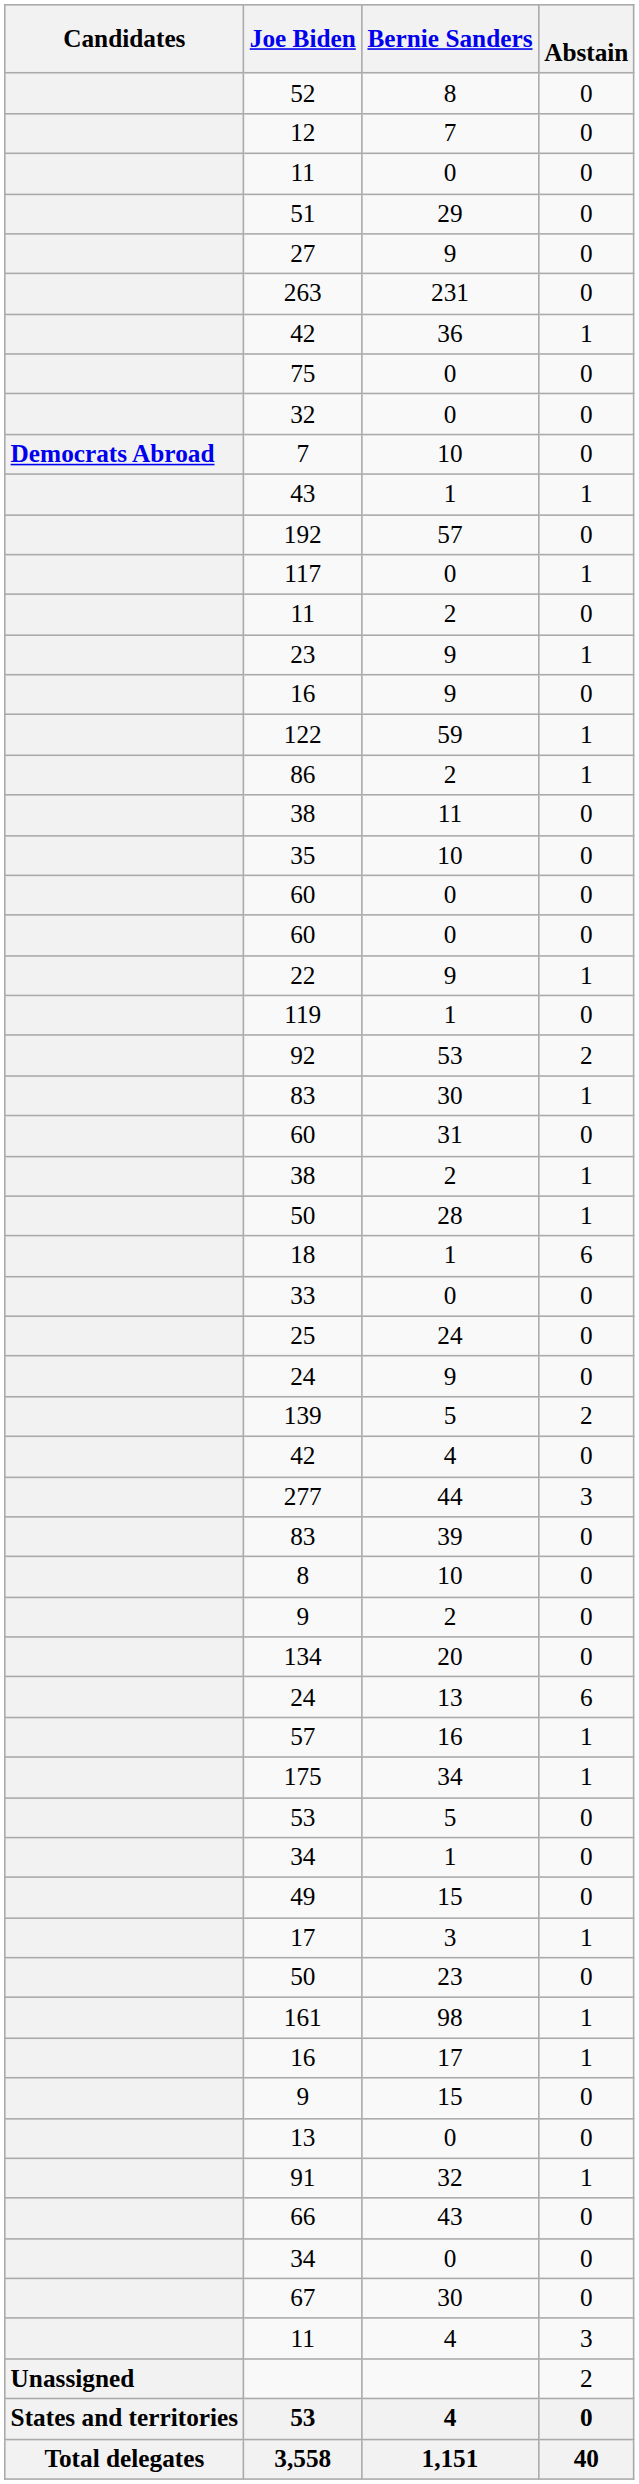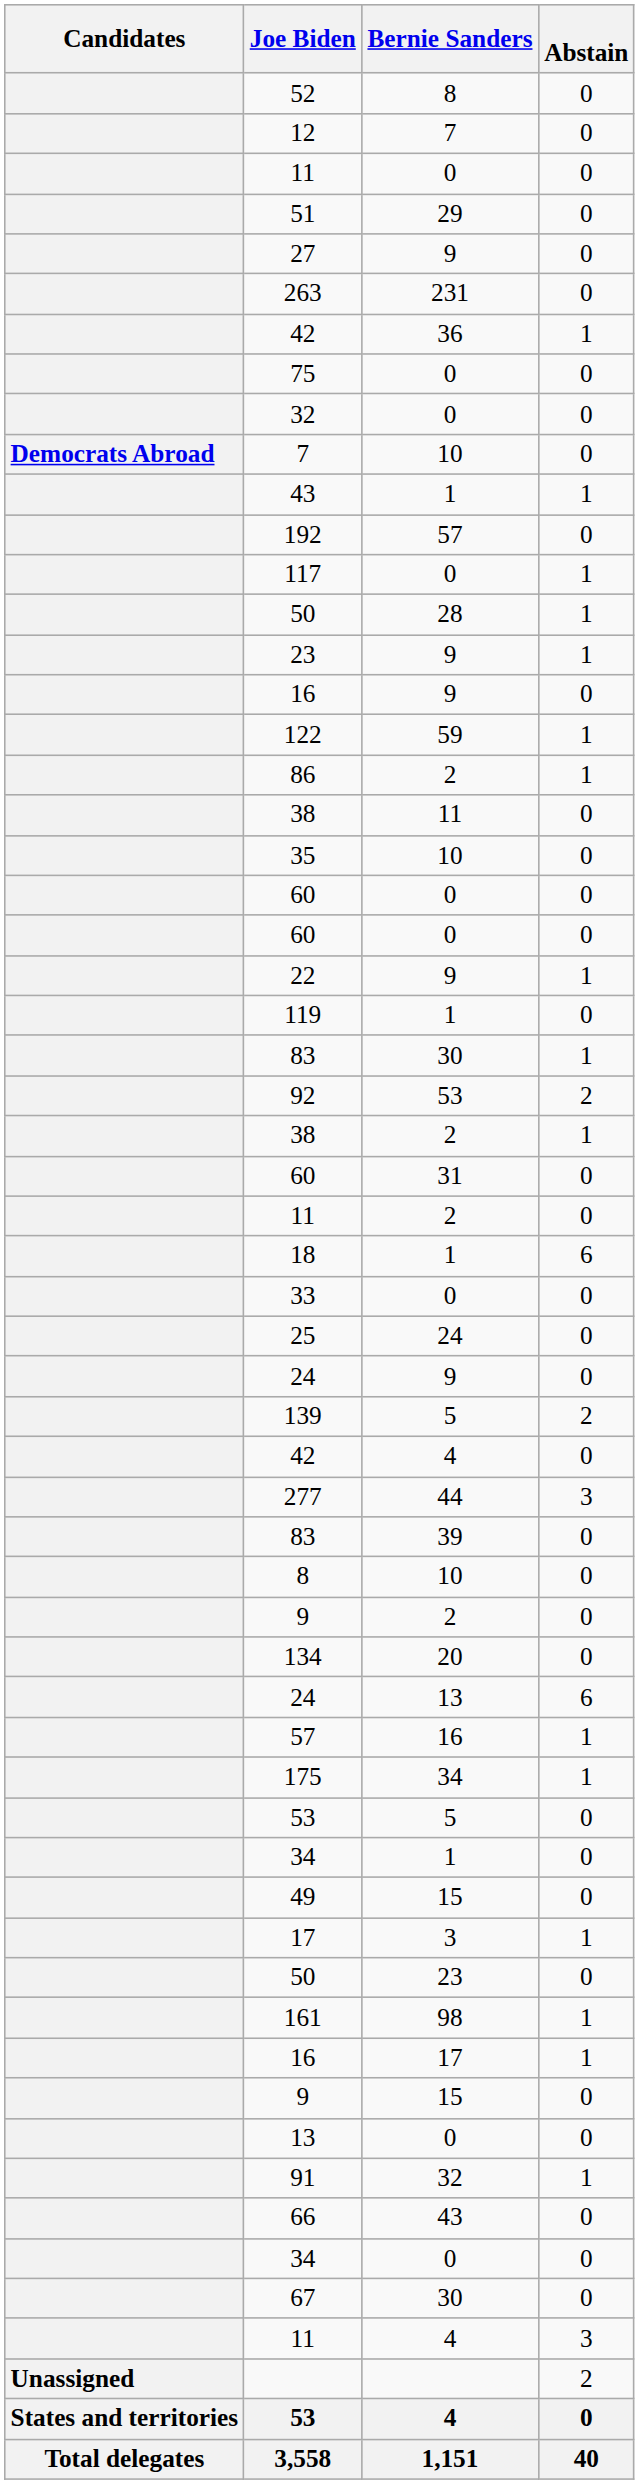rows swapped: 11 / 2 <-> 50 / 28
rows swapped: 83 / 30 <-> 92
rows swapped: 60 / 31 <-> 38 / 2
